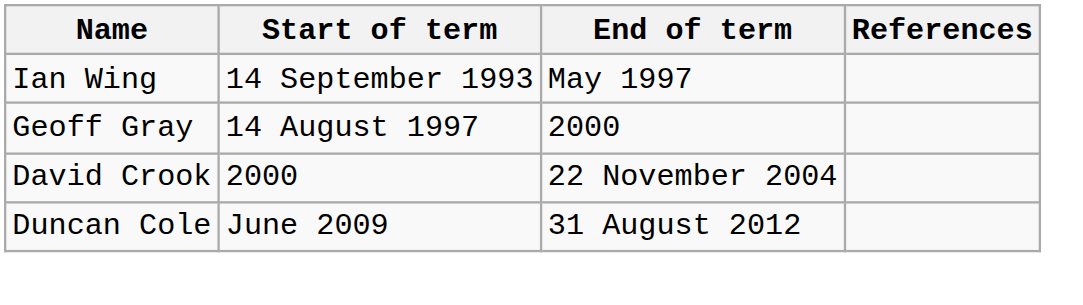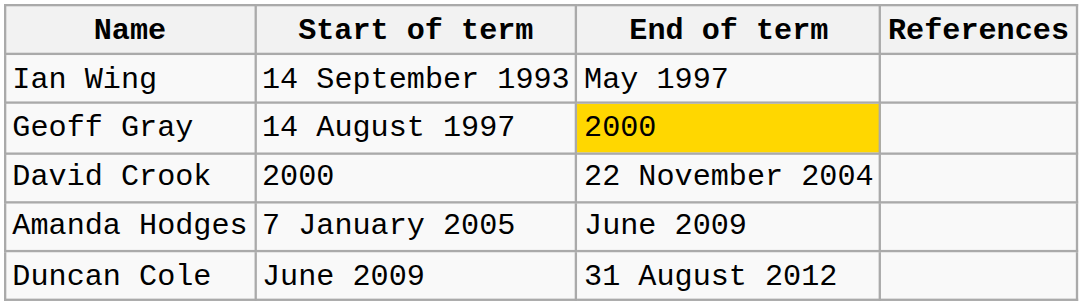Geoff Gray | End of term: no background -> gold background
+ row: Amanda Hodges | 7 January 2005 | June 2009
